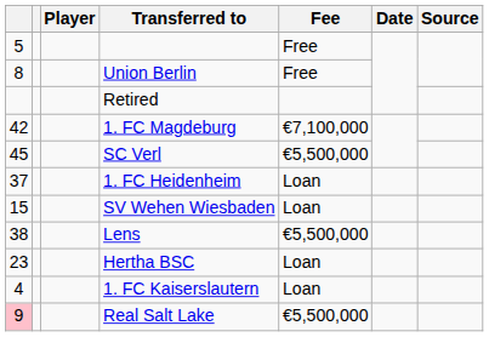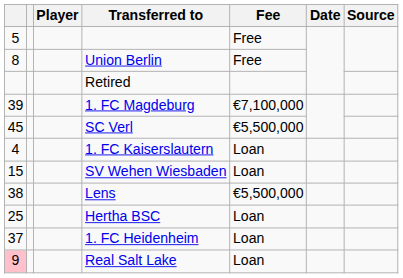1. FC Magdeburg | column 1: 42 -> 39
rows swapped: 1. FC Kaiserslautern <-> 1. FC Heidenheim
Hertha BSC | column 1: 23 -> 25
Real Salt Lake | Fee: €5,500,000 -> Loan
